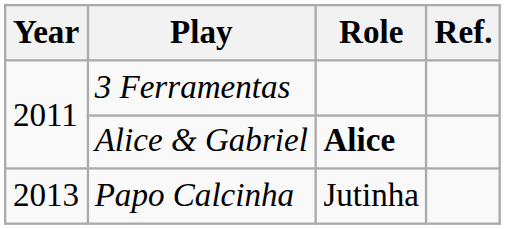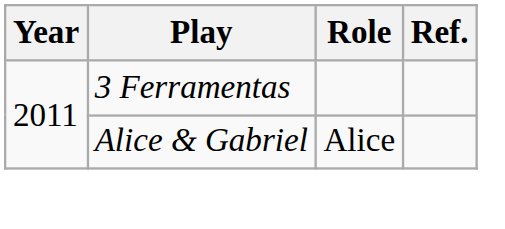Alice & Gabriel | Role: bold -> normal
- row: 2013 | Papo Calcinha | Jutinha
